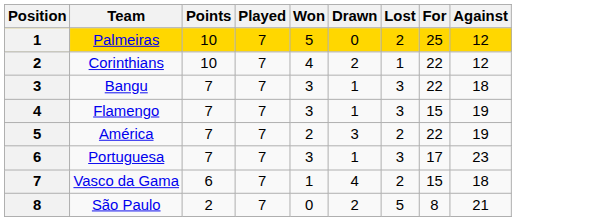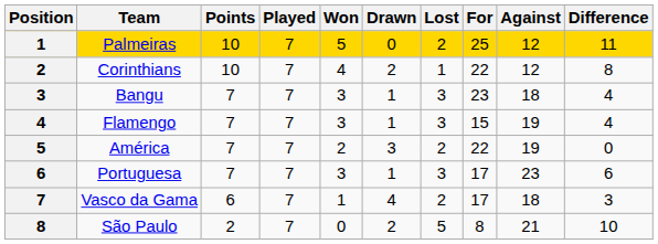+ column: Difference | 11 | 8 | 4 | 4 | 0 | 6 | 3 | 10
Bangu | For: 22 -> 23
Vasco da Gama | For: 15 -> 17
